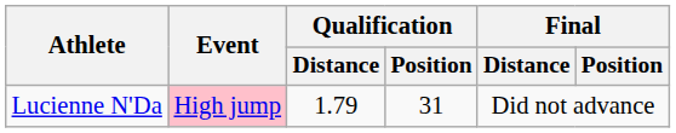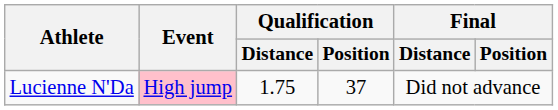Lucienne N'Da | Qualification / Distance: 1.79 -> 1.75
Lucienne N'Da | Qualification / Position: 31 -> 37
